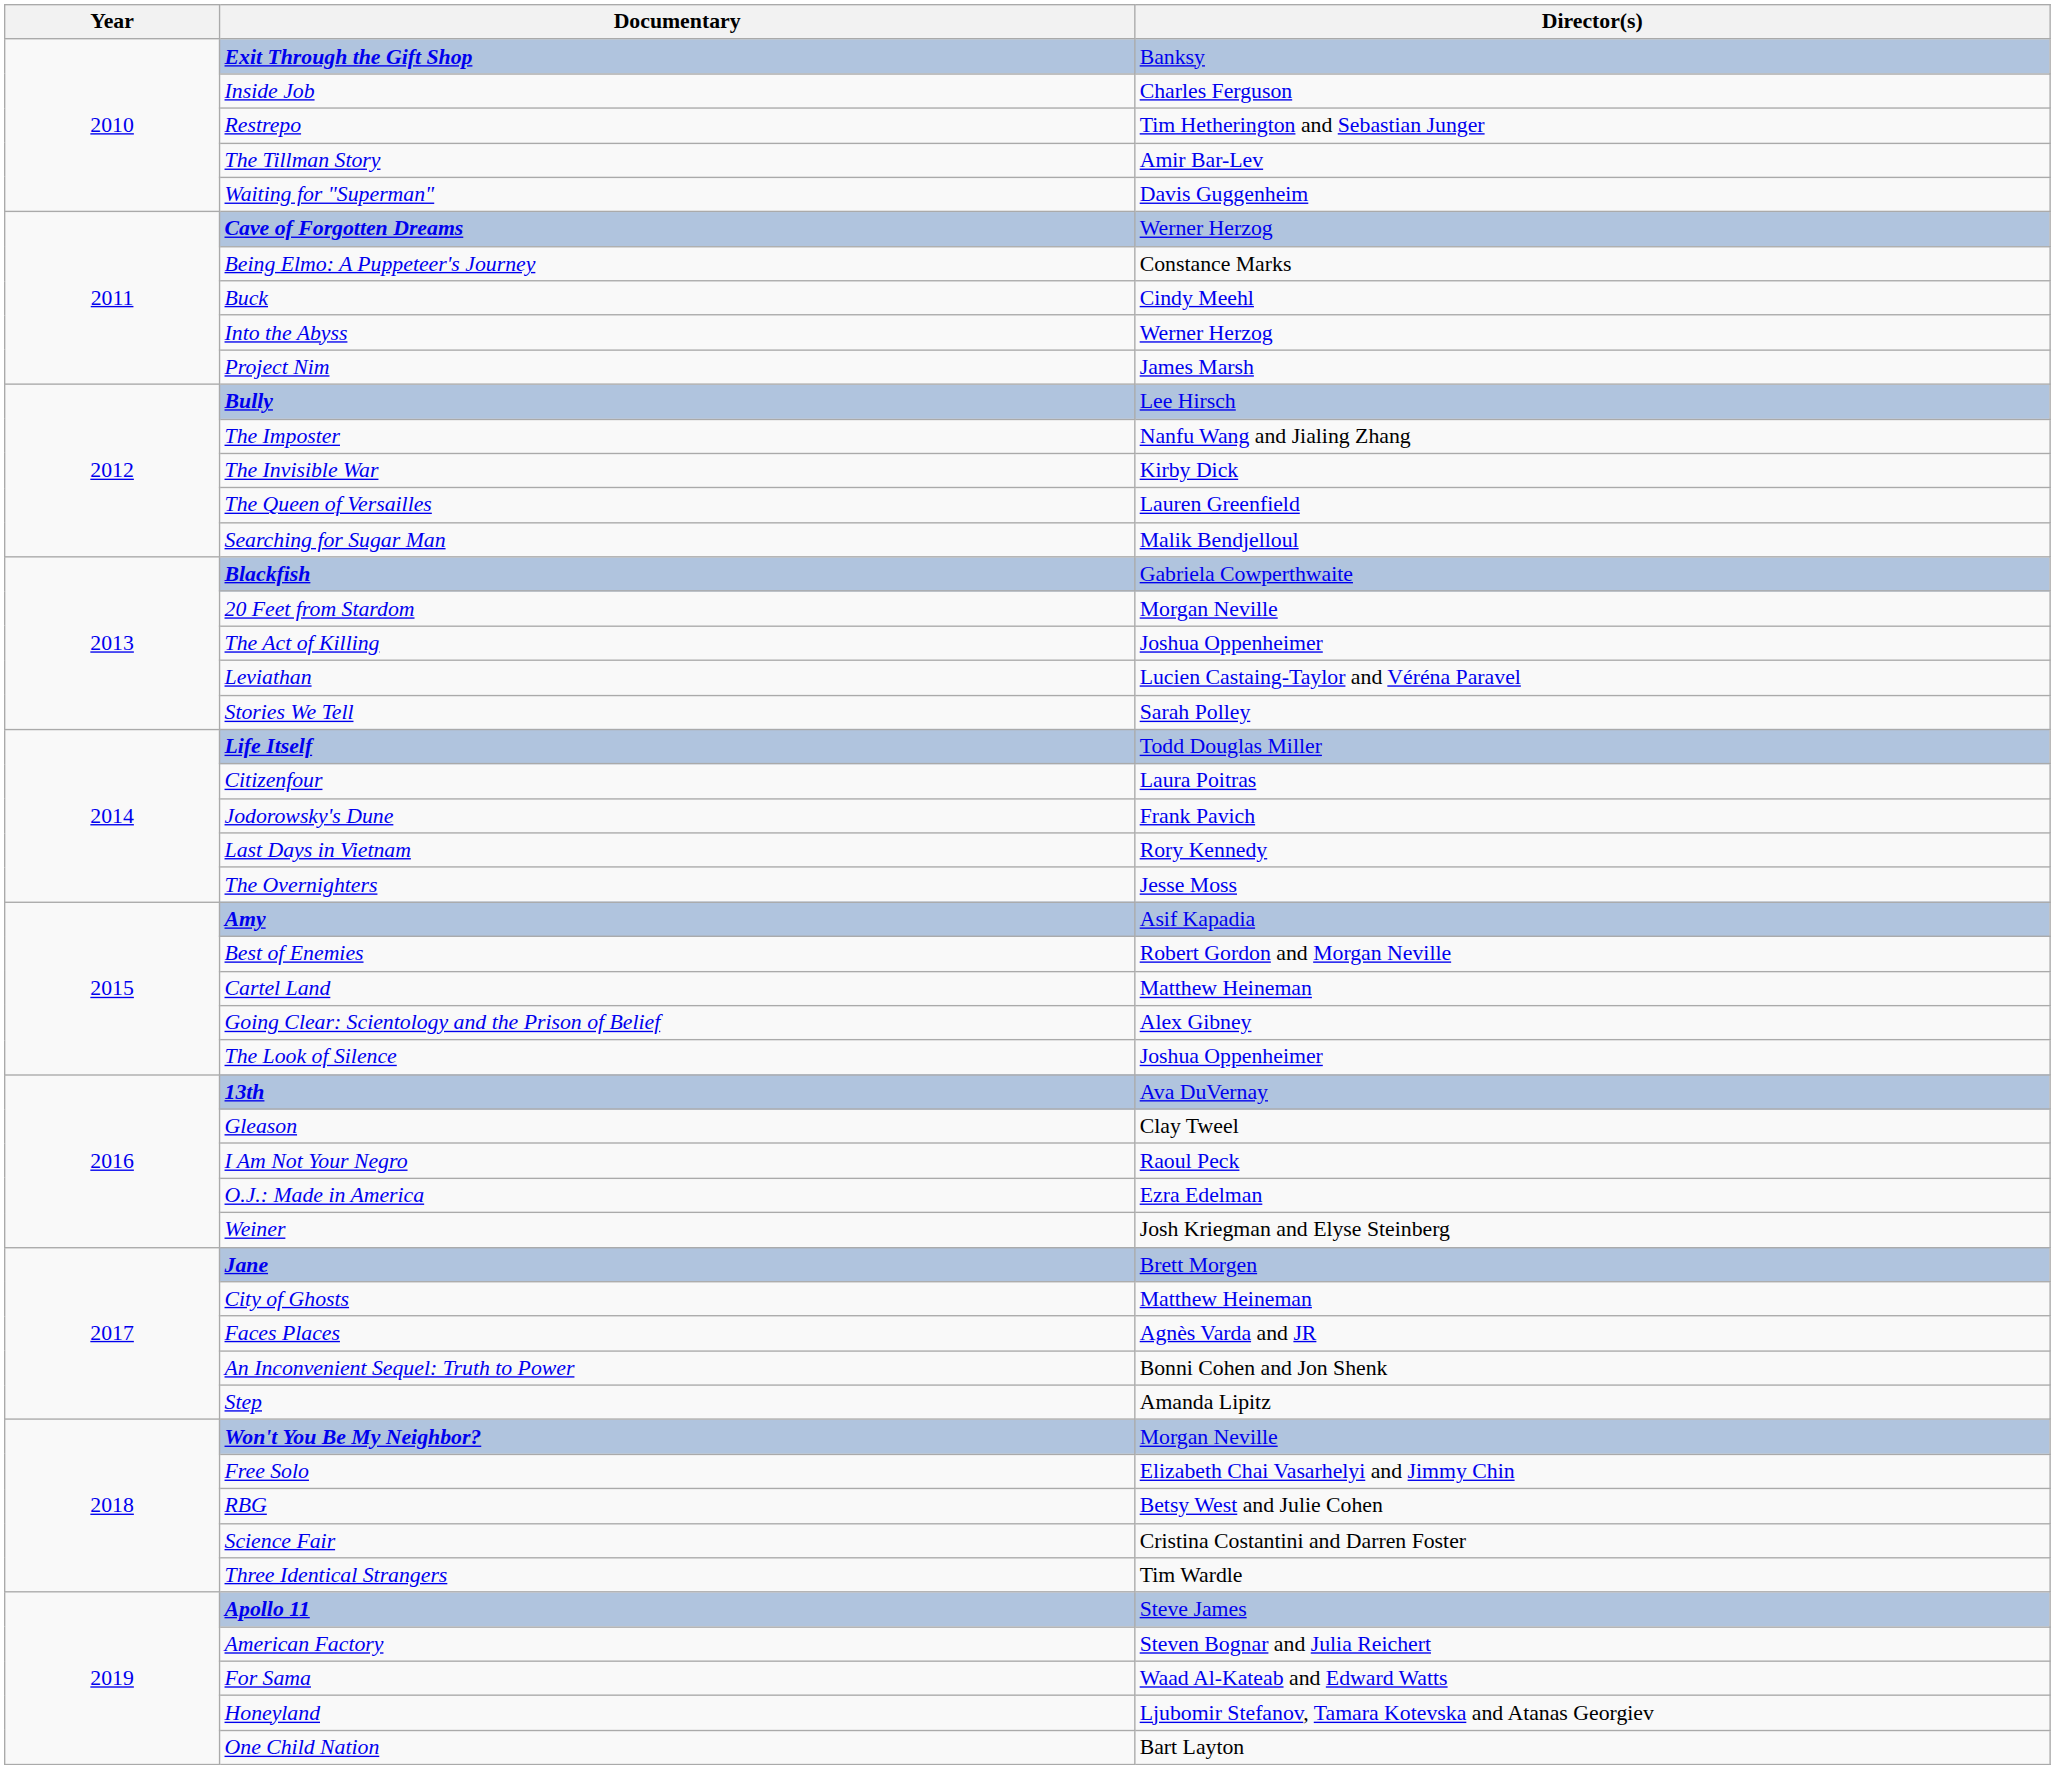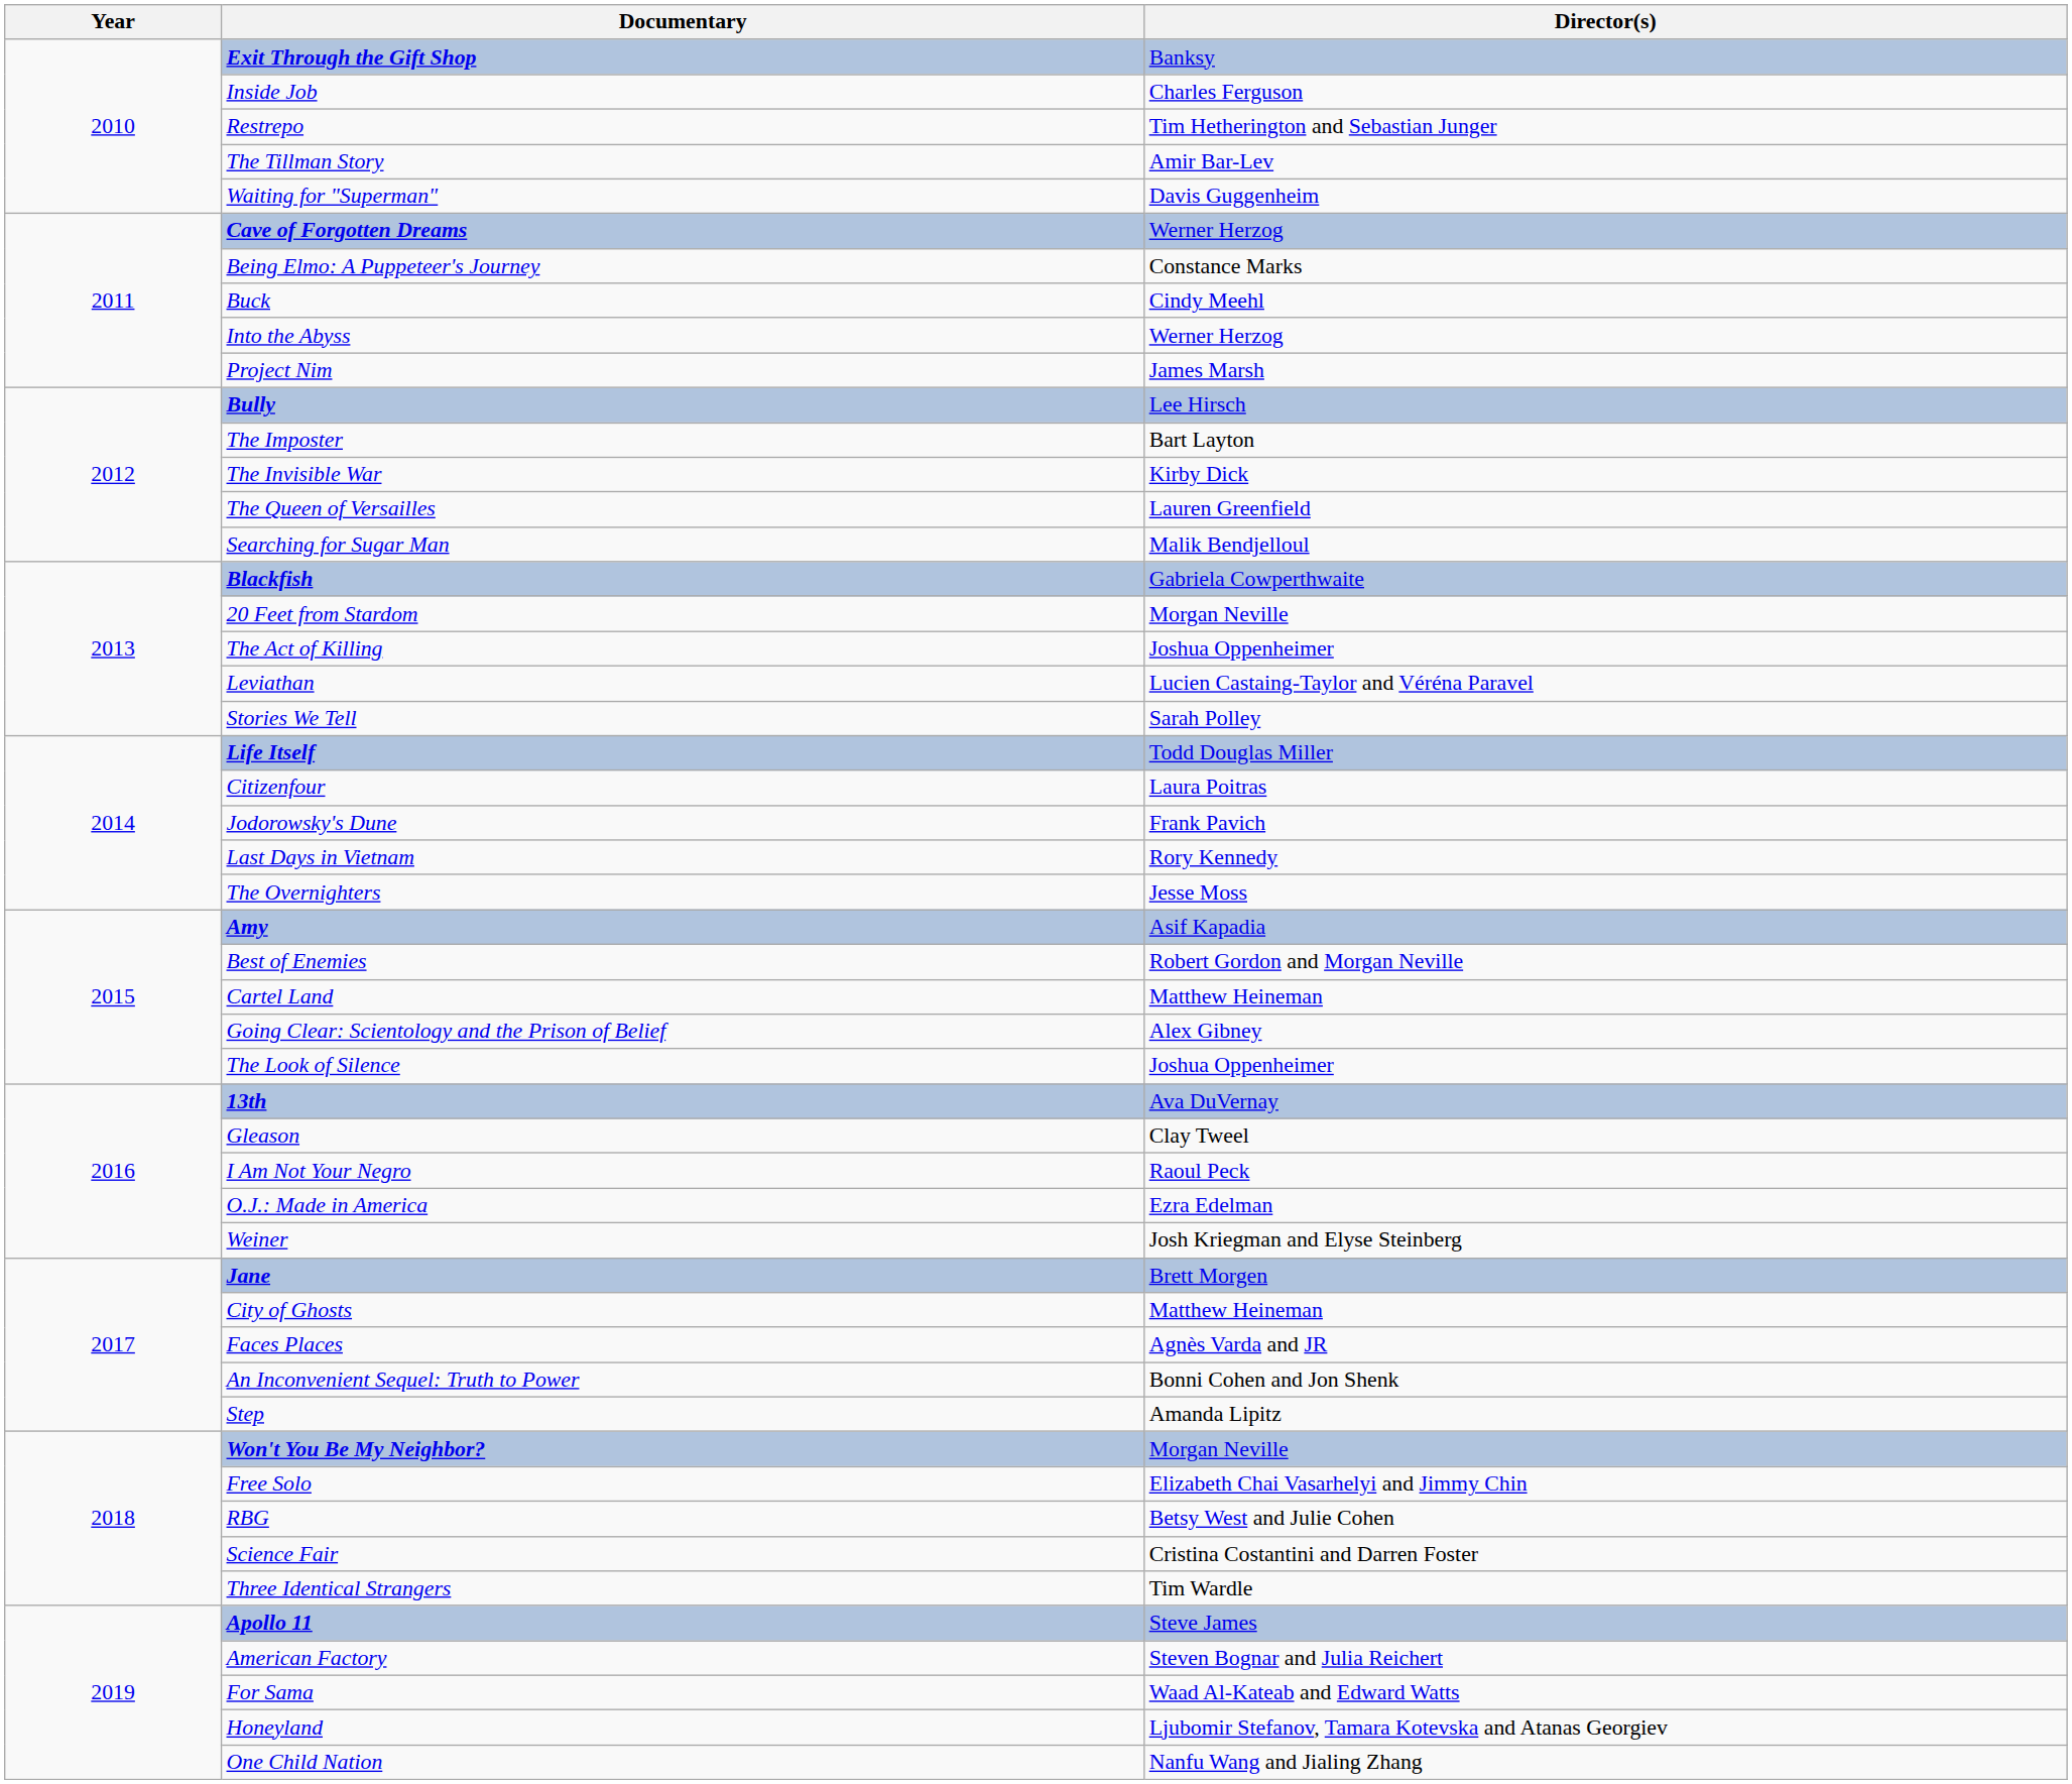The Imposter | Director(s): Nanfu Wang and Jialing Zhang -> Bart Layton
One Child Nation | Director(s): Bart Layton -> Nanfu Wang and Jialing Zhang
